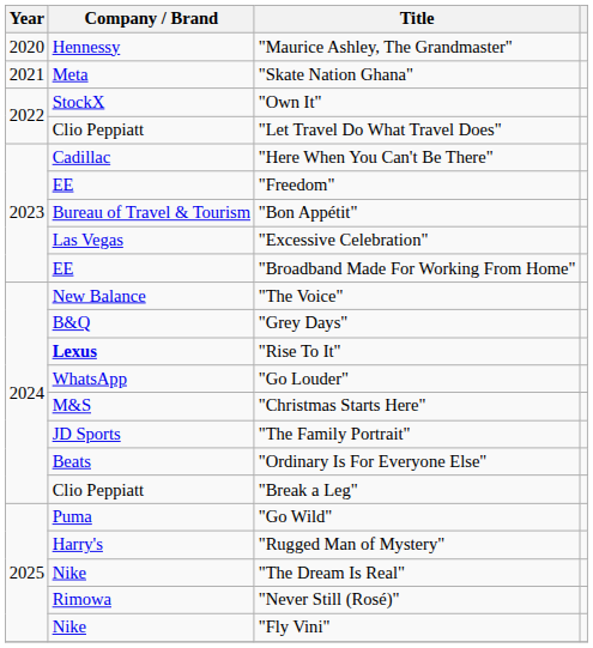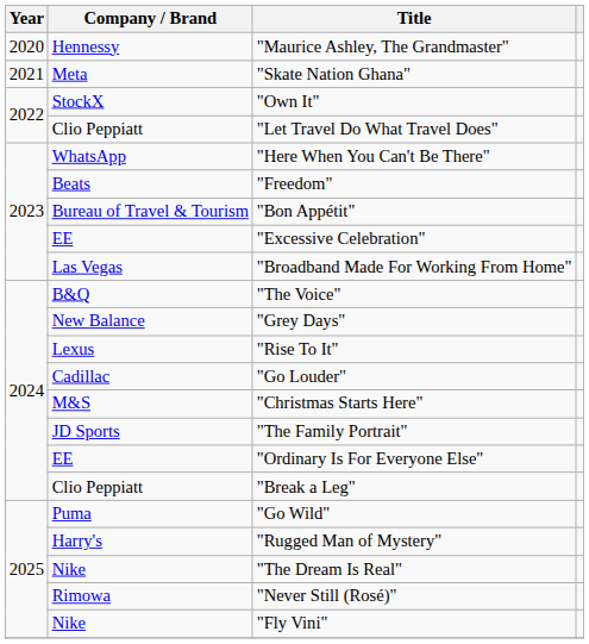"Here When You Can't Be There" | Company / Brand: Cadillac -> WhatsApp
"Freedom" | Company / Brand: EE -> Beats
"Excessive Celebration" | Company / Brand: Las Vegas -> EE
"Broadband Made For Working From Home" | Company / Brand: EE -> Las Vegas
"The Voice" | Company / Brand: New Balance -> B&Q
"Grey Days" | Company / Brand: B&Q -> New Balance
"Rise To It" | Company / Brand: bold -> normal
"Go Louder" | Company / Brand: WhatsApp -> Cadillac
"Ordinary Is For Everyone Else" | Company / Brand: Beats -> EE
